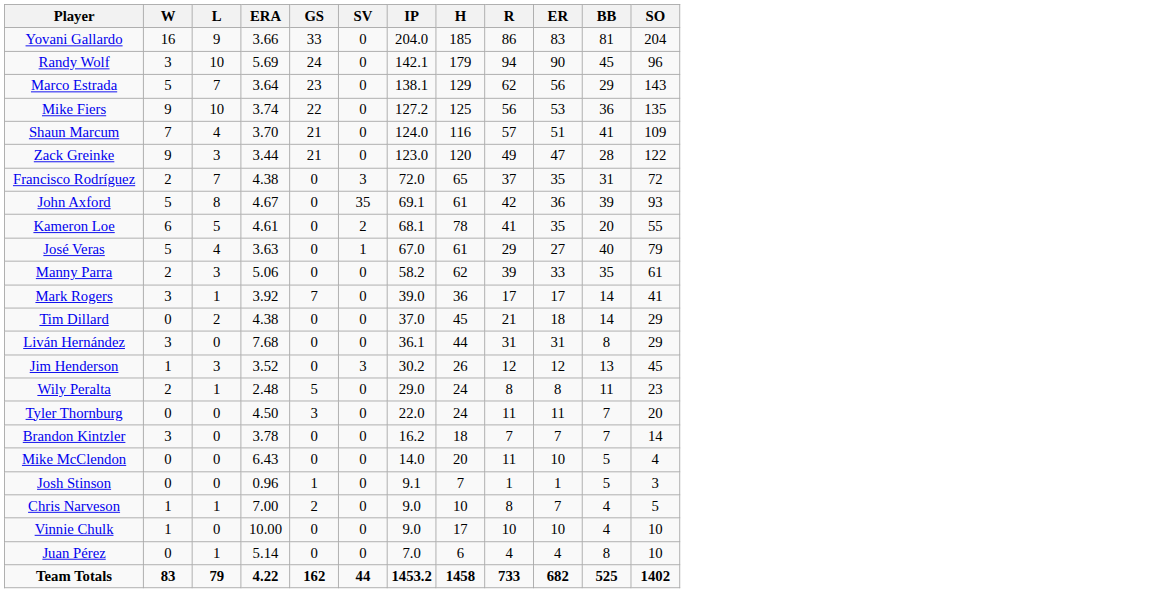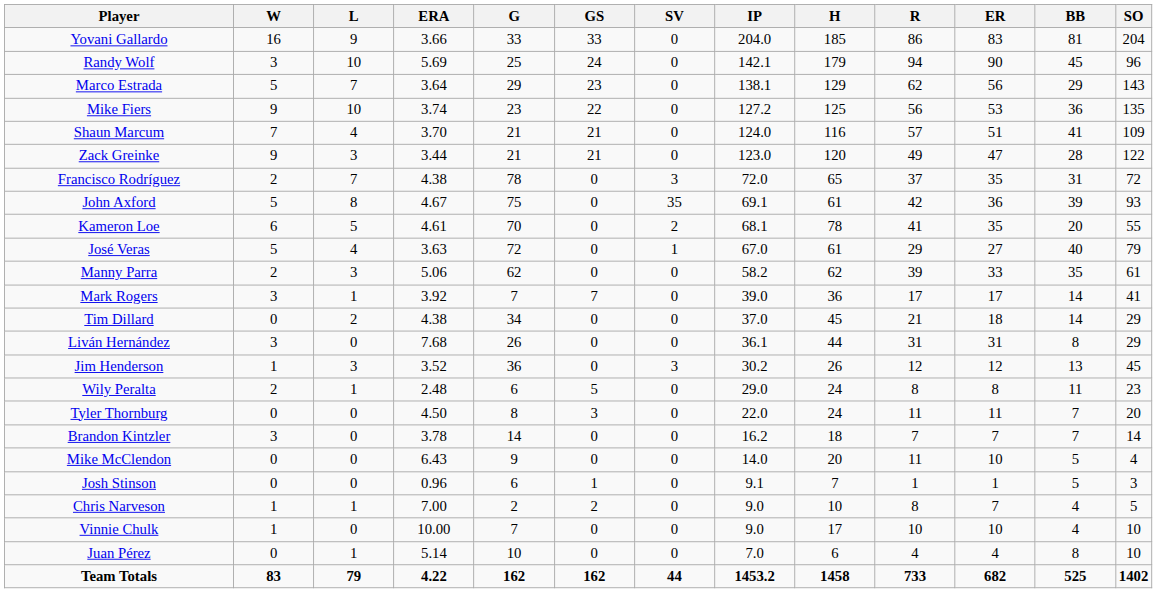+ column: G | 33 | 25 | 29 | 23 | 21 | 21 | 78 | 75 | 70 | 72 | 62 | 7 | 34 | 26 | 36 | 6 | 8 | 14 | 9 | 6 | 2 | 7 | 10 | 162
